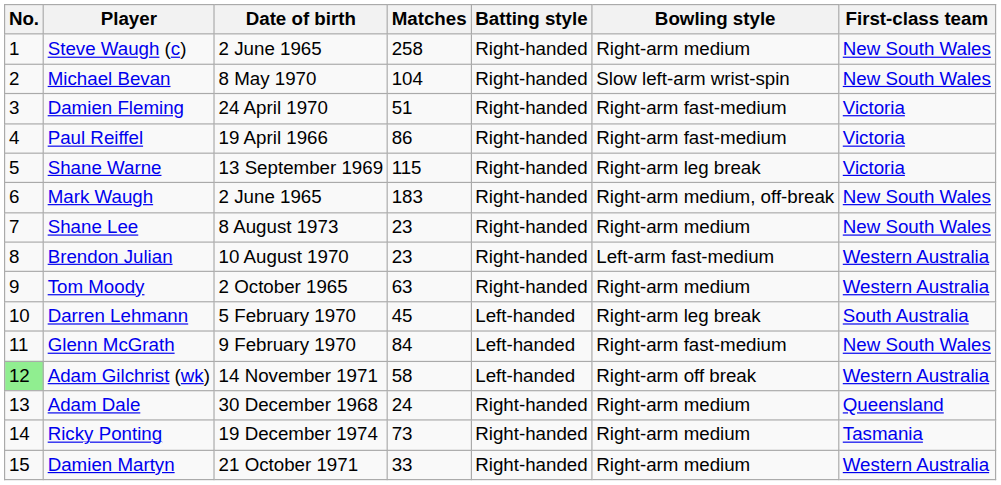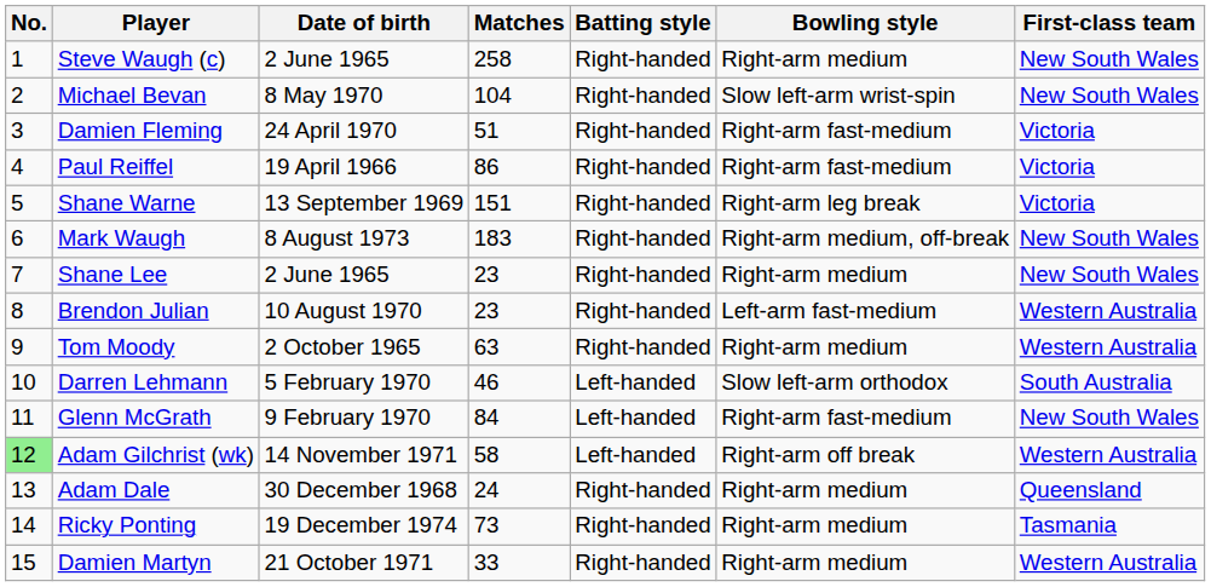Shane Warne | Matches: 115 -> 151
Mark Waugh | Date of birth: 2 June 1965 -> 8 August 1973
Shane Lee | Date of birth: 8 August 1973 -> 2 June 1965
Darren Lehmann | Matches: 45 -> 46
Darren Lehmann | Bowling style: Right-arm leg break -> Slow left-arm orthodox
